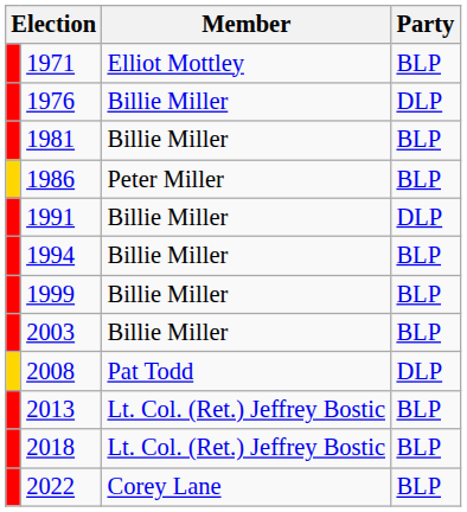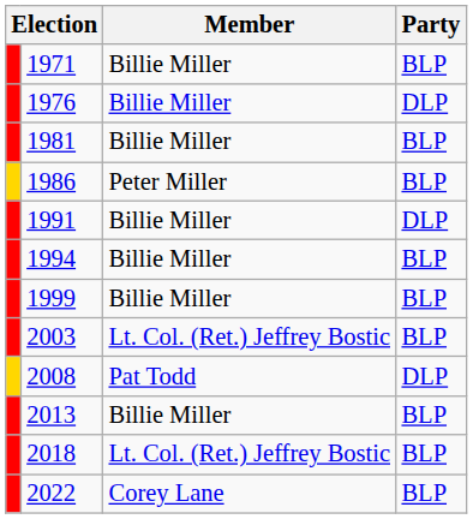1971 | Member: Elliot Mottley -> Billie Miller
2003 | Member: Billie Miller -> Lt. Col. (Ret.) Jeffrey Bostic
2013 | Member: Lt. Col. (Ret.) Jeffrey Bostic -> Billie Miller
